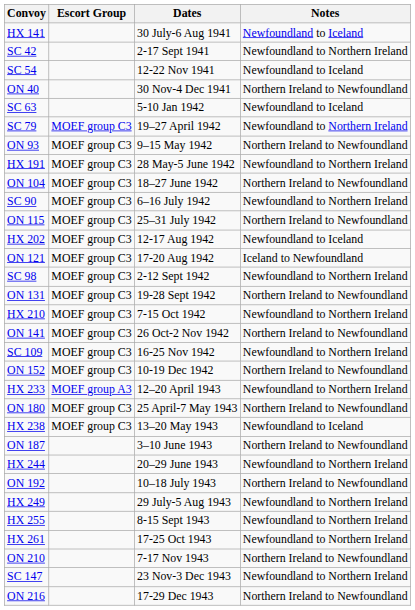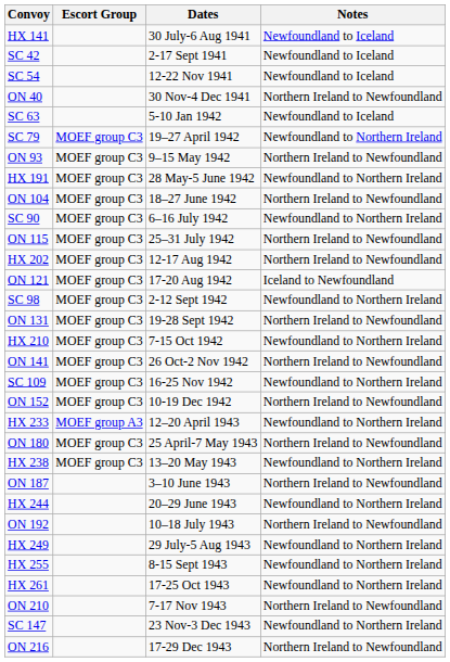SC 42 | Notes: Newfoundland to Northern Ireland -> Newfoundland to Iceland
HX 202 | Notes: Newfoundland to Iceland -> Northern Ireland to Newfoundland
HX 238 | Notes: Newfoundland to Iceland -> Newfoundland to Northern Ireland
